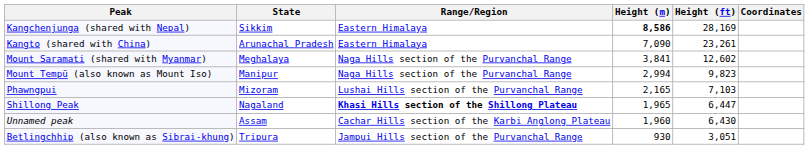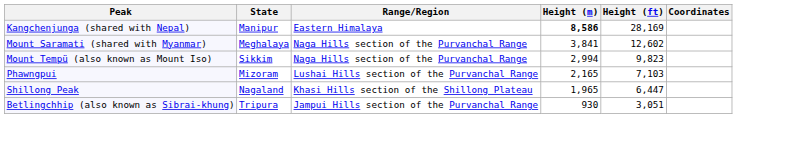Kangchenjunga (shared with Nepal) | State: Sikkim -> Manipur
- row: Kangto (shared with China) | Arunachal Pradesh | Eastern Himalaya | 7,090 | 23,261
Mount Tempü (also known as Mount Iso) | State: Manipur -> Sikkim
Shillong Peak | Range/Region: bold -> normal
- row: Unnamed peak | Assam | Cachar Hills section of the Karbi Anglong Plateau | 1,960 | 6,430
